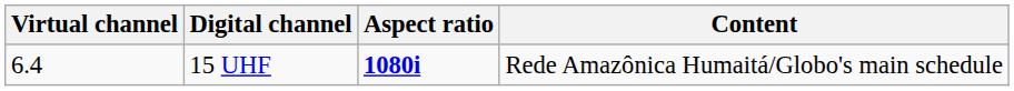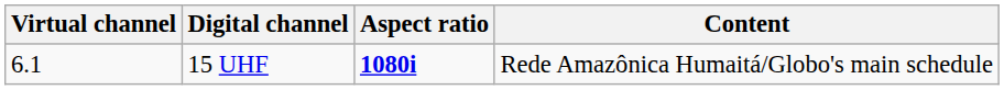15 UHF | Virtual channel: 6.4 -> 6.1
